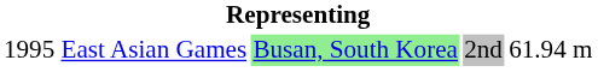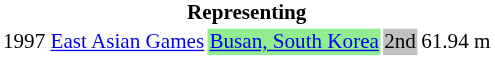East Asian Games | column 1: 1995 -> 1997
